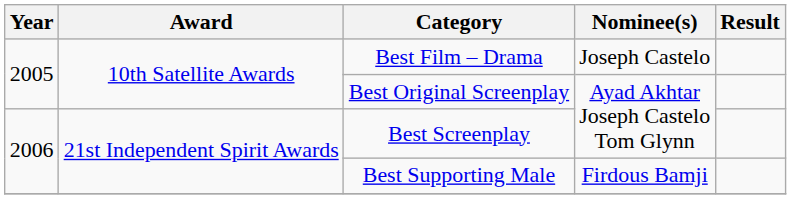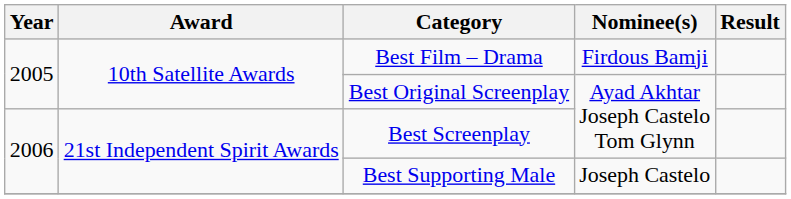Best Film – Drama | Nominee(s): Joseph Castelo -> Firdous Bamji
Best Supporting Male | Nominee(s): Firdous Bamji -> Joseph Castelo
